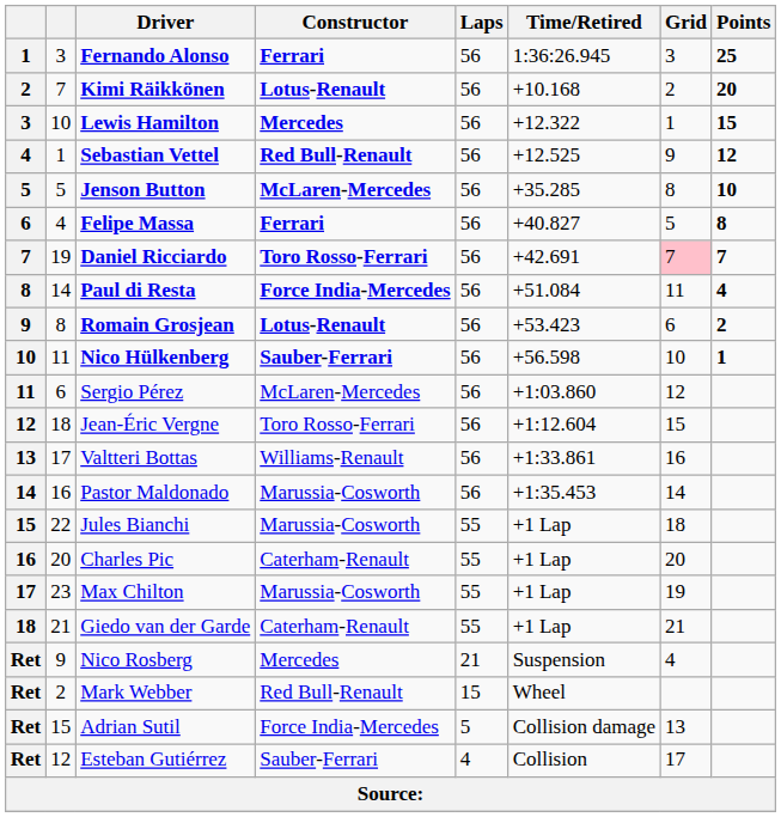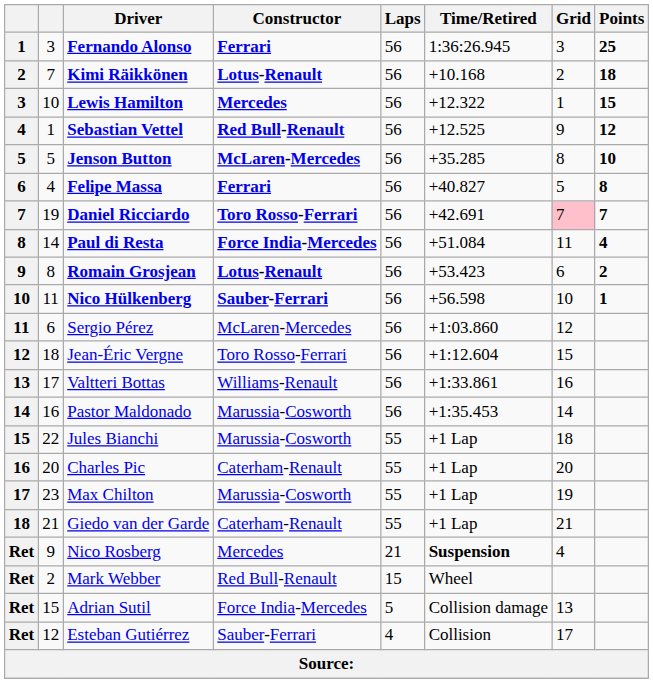Kimi Räikkönen | Points: 20 -> 18
Nico Rosberg | Time/Retired: normal -> bold
